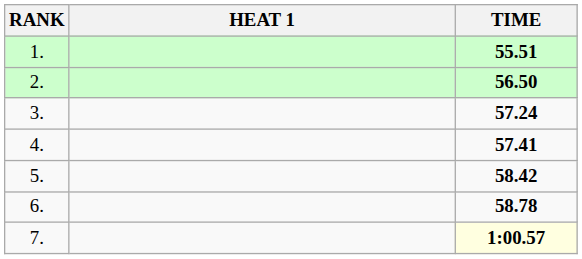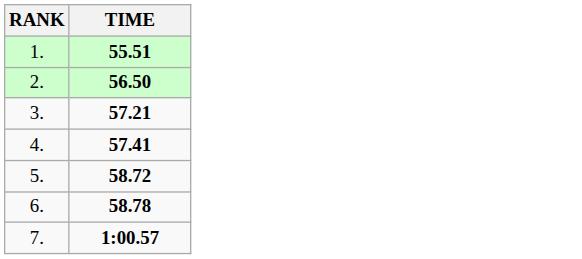- column: HEAT 1
3. | TIME: 57.24 -> 57.21
5. | TIME: 58.42 -> 58.72
7. | TIME: lightyellow background -> no background
